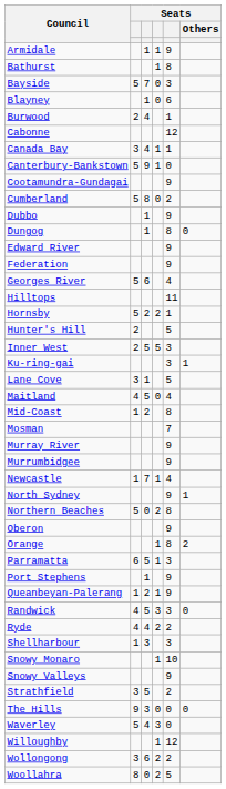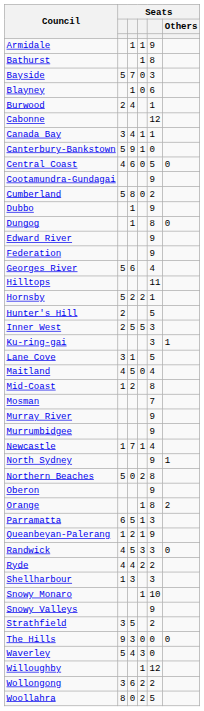+ row: Central Coast | 4 | 6 | 0 | 5 | 0
- row: Port Stephens | 1 | 9
